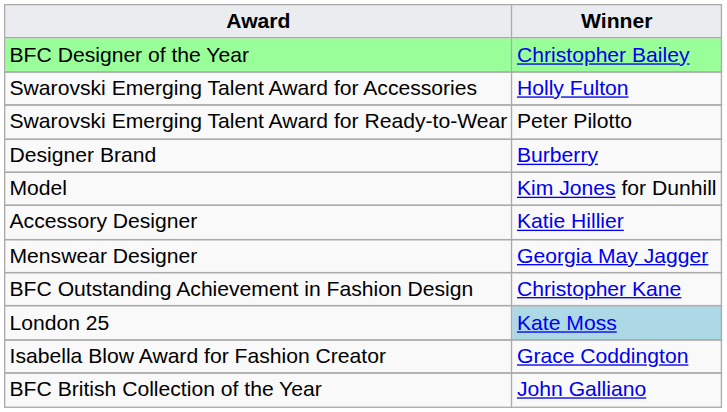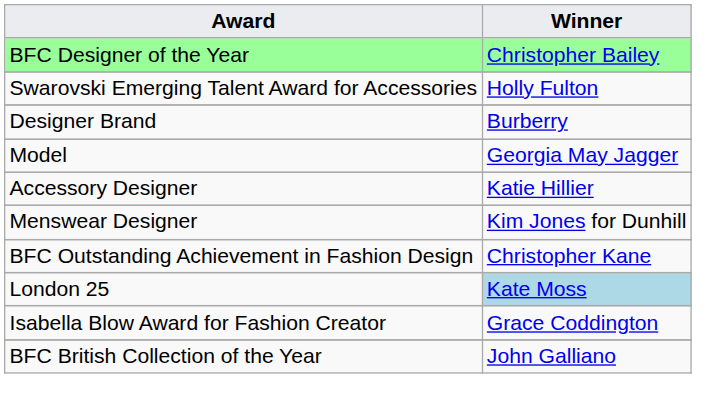- row: Swarovski Emerging Talent Award for Ready-to-Wear | Peter Pilotto
Model | Winner: Kim Jones for Dunhill -> Georgia May Jagger
Menswear Designer | Winner: Georgia May Jagger -> Kim Jones for Dunhill
